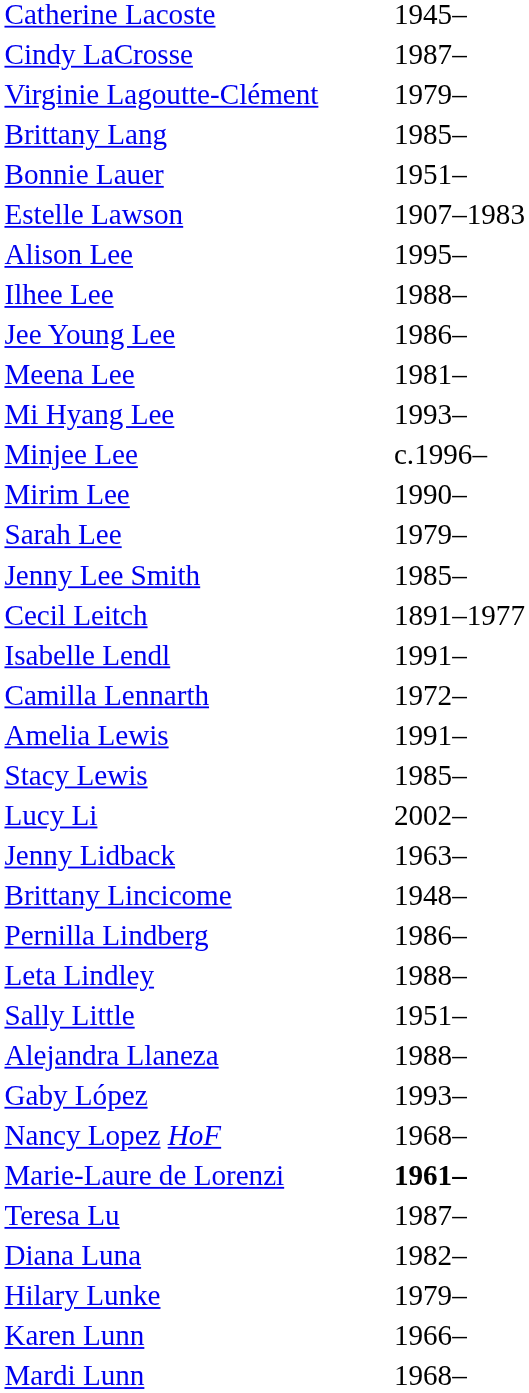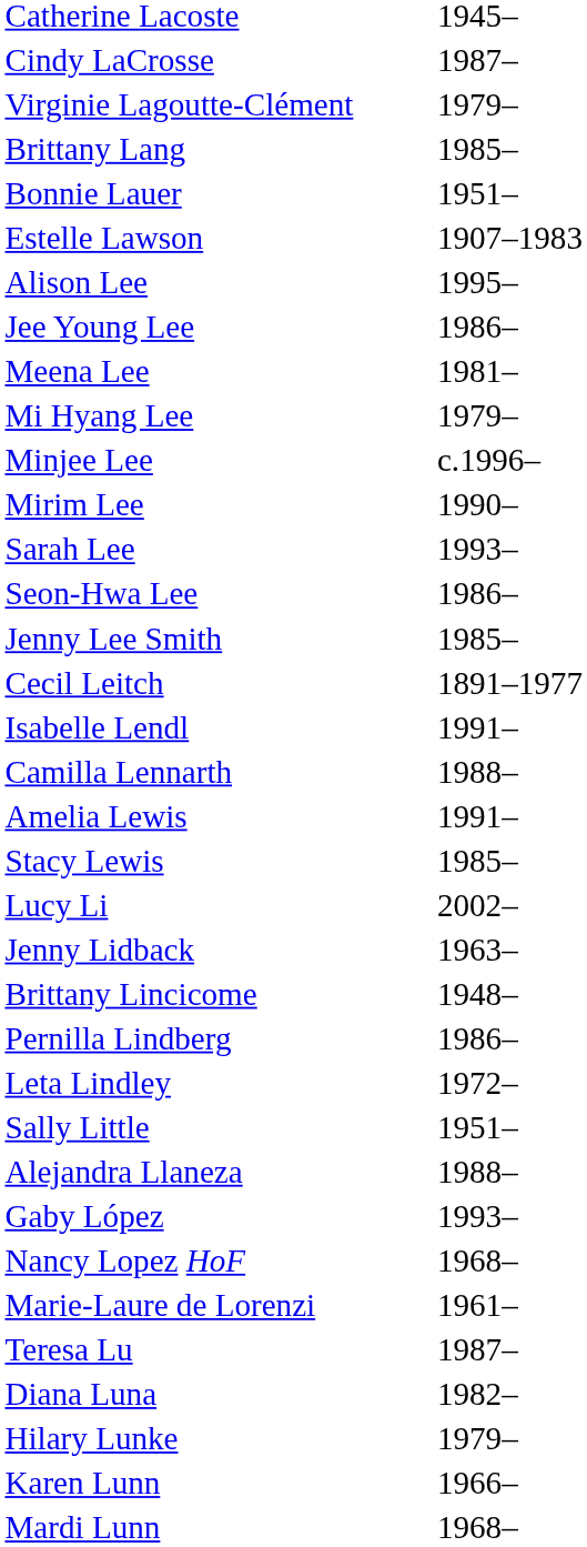- row: Ilhee Lee | 1988–
Mi Hyang Lee | column 2: 1993– -> 1979–
Sarah Lee | column 2: 1979– -> 1993–
+ row: Seon-Hwa Lee | 1986–
Camilla Lennarth | column 2: 1972– -> 1988–
Leta Lindley | column 2: 1988– -> 1972–
Marie-Laure de Lorenzi | column 2: bold -> normal
